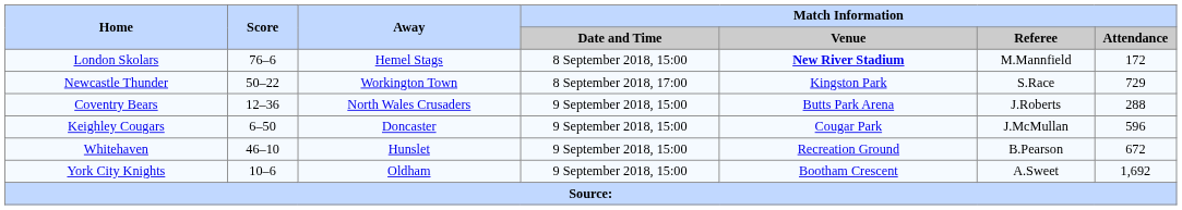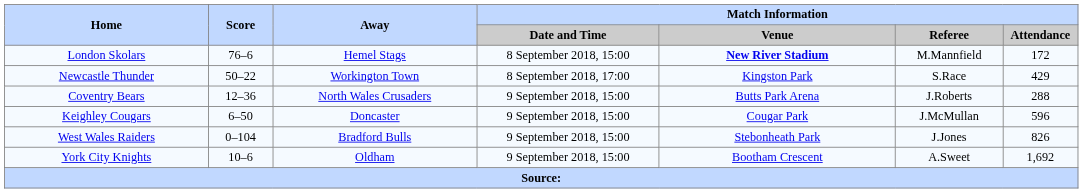Newcastle Thunder | Match Information / Attendance: 729 -> 429
+ row: West Wales Raiders | 0–104 | Bradford Bulls | 9 September 2018, 15:00 | Stebonheath Park | J.Jones | 826
- row: Whitehaven | 46–10 | Hunslet | 9 September 2018, 15:00 | Recreation Ground | B.Pearson | 672
